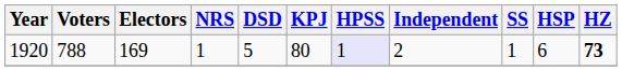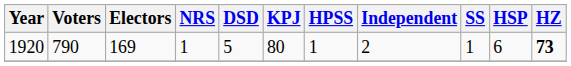1920 | Voters: 788 -> 790
1920 | HPSS: lavender background -> no background
